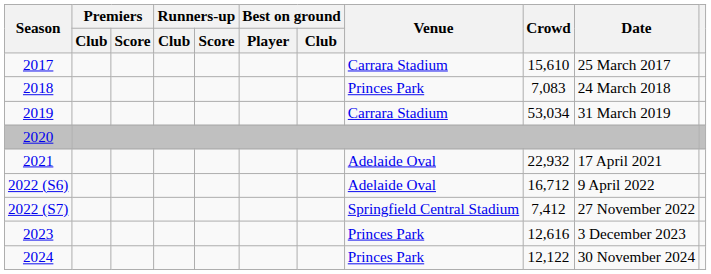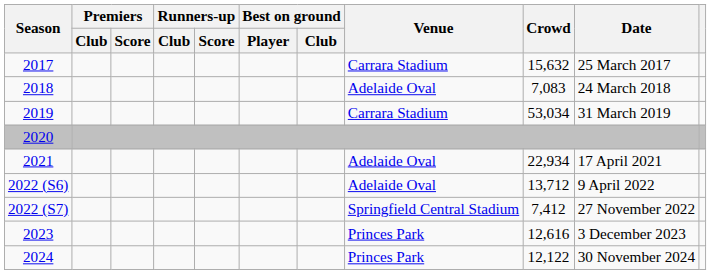2017 | Crowd: 15,610 -> 15,632
2018 | Venue: Princes Park -> Adelaide Oval
2021 | Crowd: 22,932 -> 22,934
2022 (S6) | Crowd: 16,712 -> 13,712
